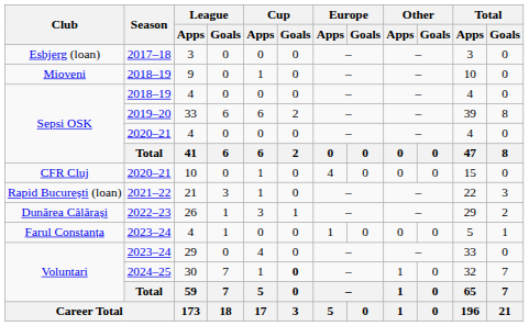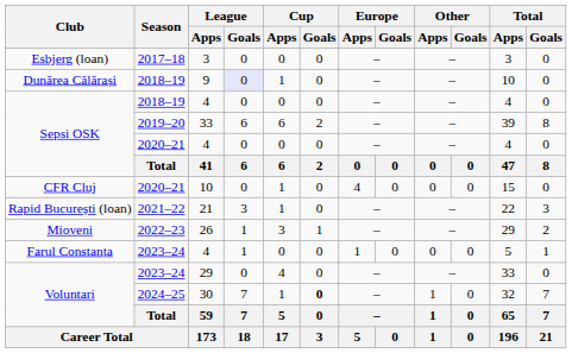9 | Club: Mioveni -> Dunărea Călărași
9 | League / Goals: no background -> lavender background
26 | Club: Dunărea Călărași -> Mioveni
